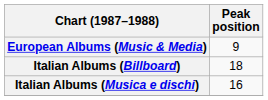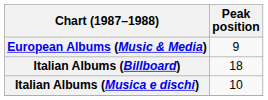Italian Albums (Musica e dischi) | Peak position: 16 -> 10
